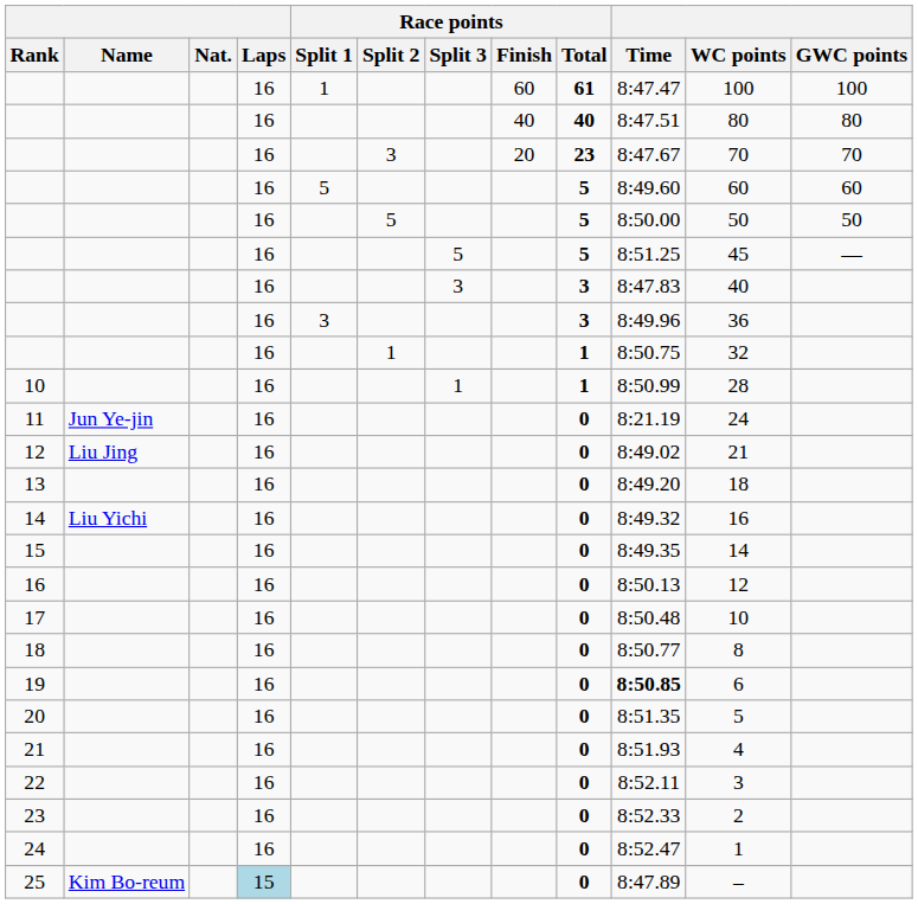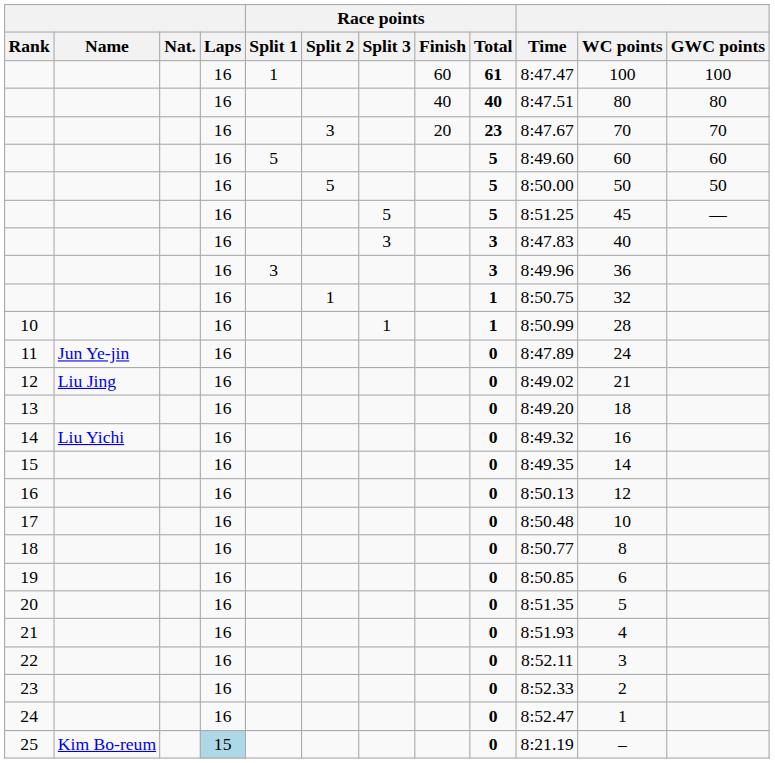11 | Time: 8:21.19 -> 8:47.89
19 | Time: bold -> normal
25 | Time: 8:47.89 -> 8:21.19
